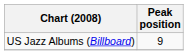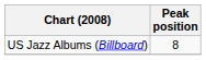US Jazz Albums (Billboard) | Peak position: 9 -> 8
